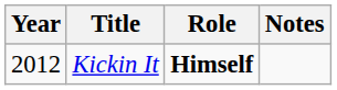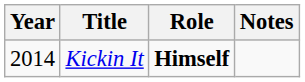Kickin It | Year: 2012 -> 2014
